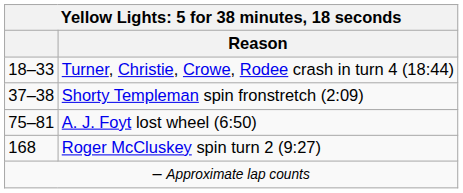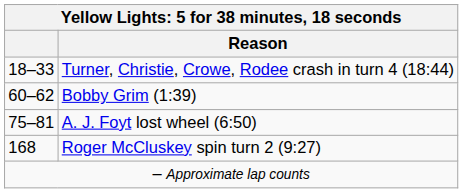- row: 37–38 | Shorty Templeman spin fronstretch (2:09)
+ row: 60–62 | Bobby Grim (1:39)
